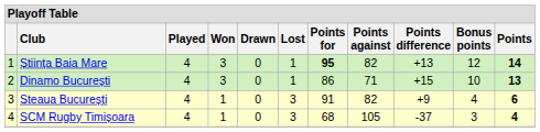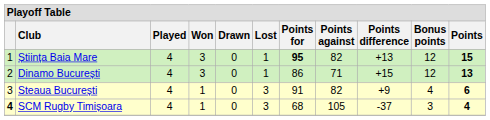Știința Baia Mare | Points: 14 -> 15
Dinamo București | Bonus points: 10 -> 12
SCM Rugby Timișoara | column 1: normal -> bold
